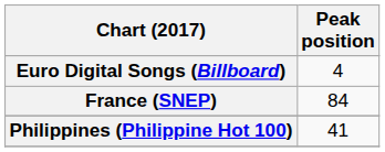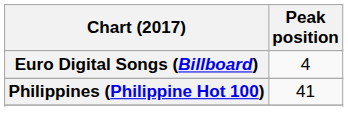- row: France (SNEP) | 84
